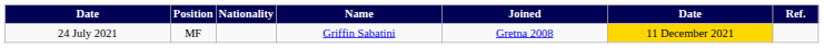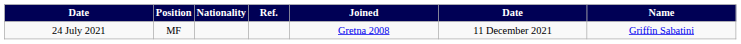columns swapped: Name <-> Ref.
24 July 2021 | column 6: gold background -> no background
